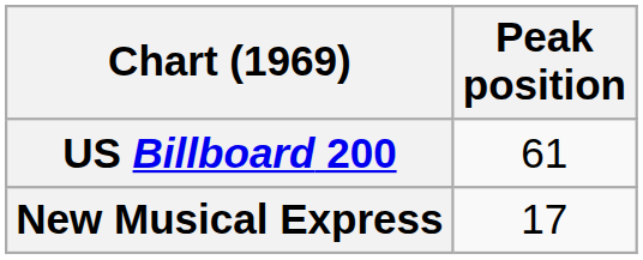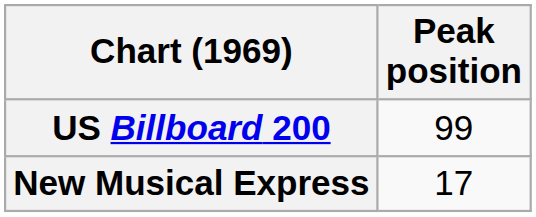US Billboard 200 | Peak position: 61 -> 99
